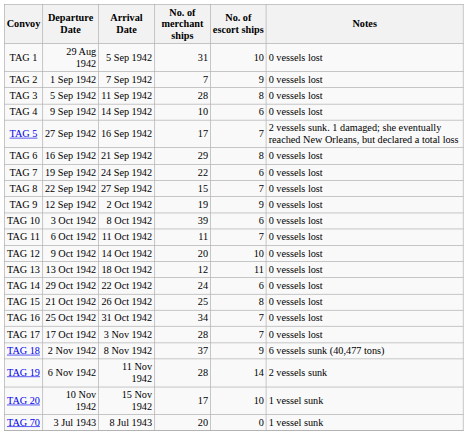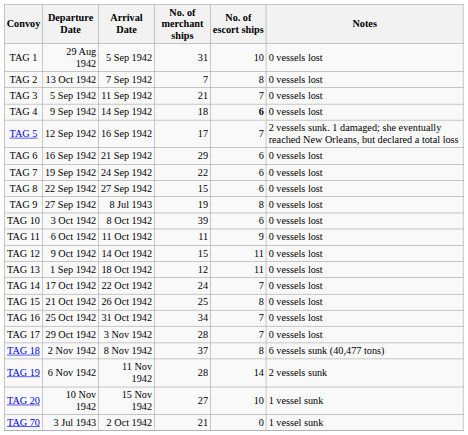TAG 2 | Departure Date: 1 Sep 1942 -> 13 Oct 1942
TAG 2 | No. of escort ships: 9 -> 8
TAG 3 | No. of merchant ships: 28 -> 21
TAG 3 | No. of escort ships: 8 -> 7
TAG 4 | No. of merchant ships: 10 -> 18
TAG 4 | No. of escort ships: normal -> bold
TAG 5 | Departure Date: 27 Sep 1942 -> 12 Sep 1942
TAG 6 | No. of escort ships: 8 -> 6
TAG 8 | No. of escort ships: 7 -> 6
TAG 9 | Departure Date: 12 Sep 1942 -> 27 Sep 1942
TAG 9 | Arrival Date: 2 Oct 1942 -> 8 Jul 1943
TAG 9 | No. of escort ships: 9 -> 8
TAG 11 | No. of escort ships: 7 -> 9
TAG 12 | No. of merchant ships: 20 -> 15
TAG 12 | No. of escort ships: 10 -> 11
TAG 13 | Departure Date: 13 Oct 1942 -> 1 Sep 1942
TAG 14 | Departure Date: 29 Oct 1942 -> 17 Oct 1942
TAG 14 | No. of escort ships: 6 -> 7
TAG 17 | Departure Date: 17 Oct 1942 -> 29 Oct 1942
TAG 18 | No. of escort ships: 9 -> 8
TAG 20 | No. of merchant ships: 17 -> 27
TAG 70 | Arrival Date: 8 Jul 1943 -> 2 Oct 1942
TAG 70 | No. of merchant ships: 20 -> 21
